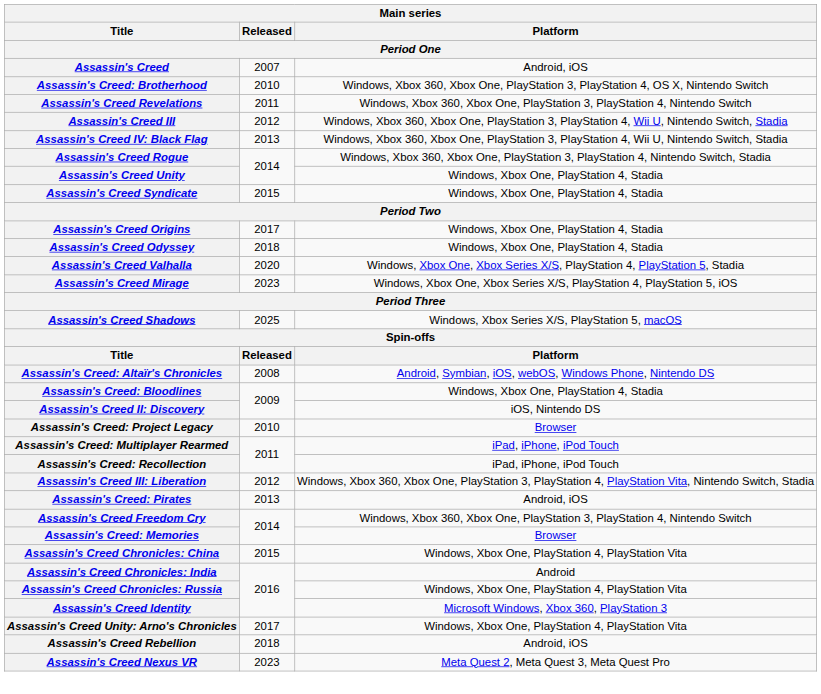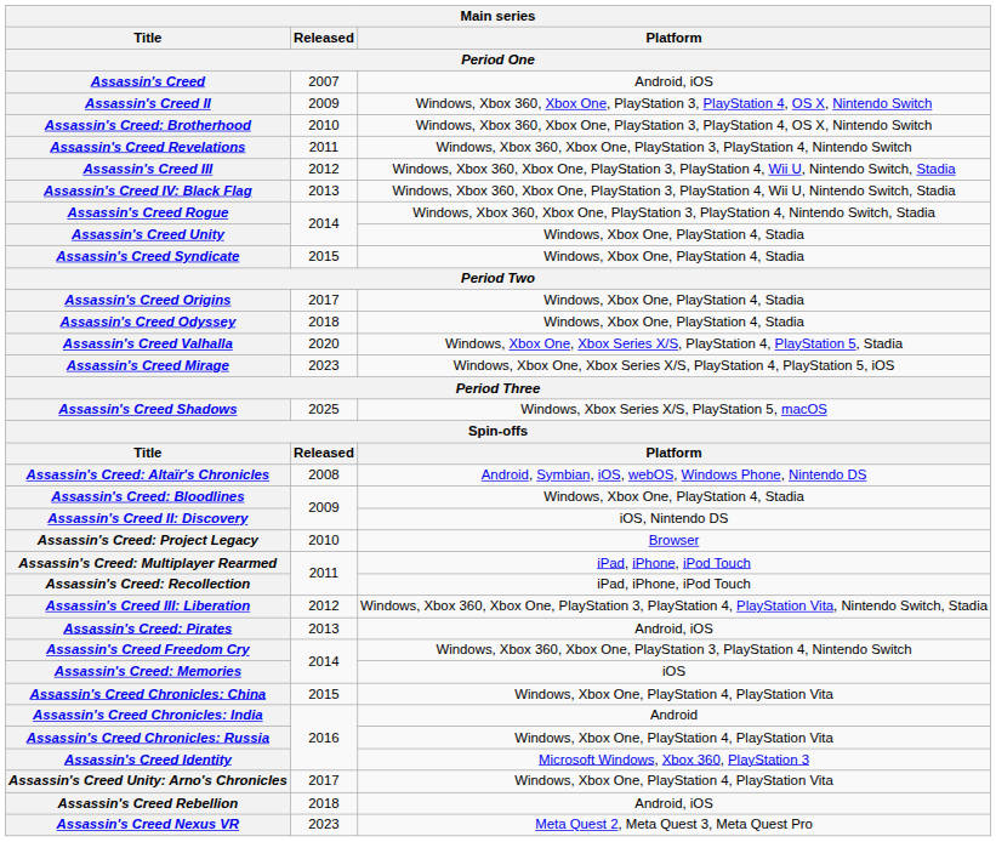+ row: Assassin's Creed II | 2009 | Windows, Xbox 360, Xbox One, PlayStation 3, PlayStation 4, OS X, Nintendo Switch
Assassin's Creed: Memories | Platform: Browser -> iOS
